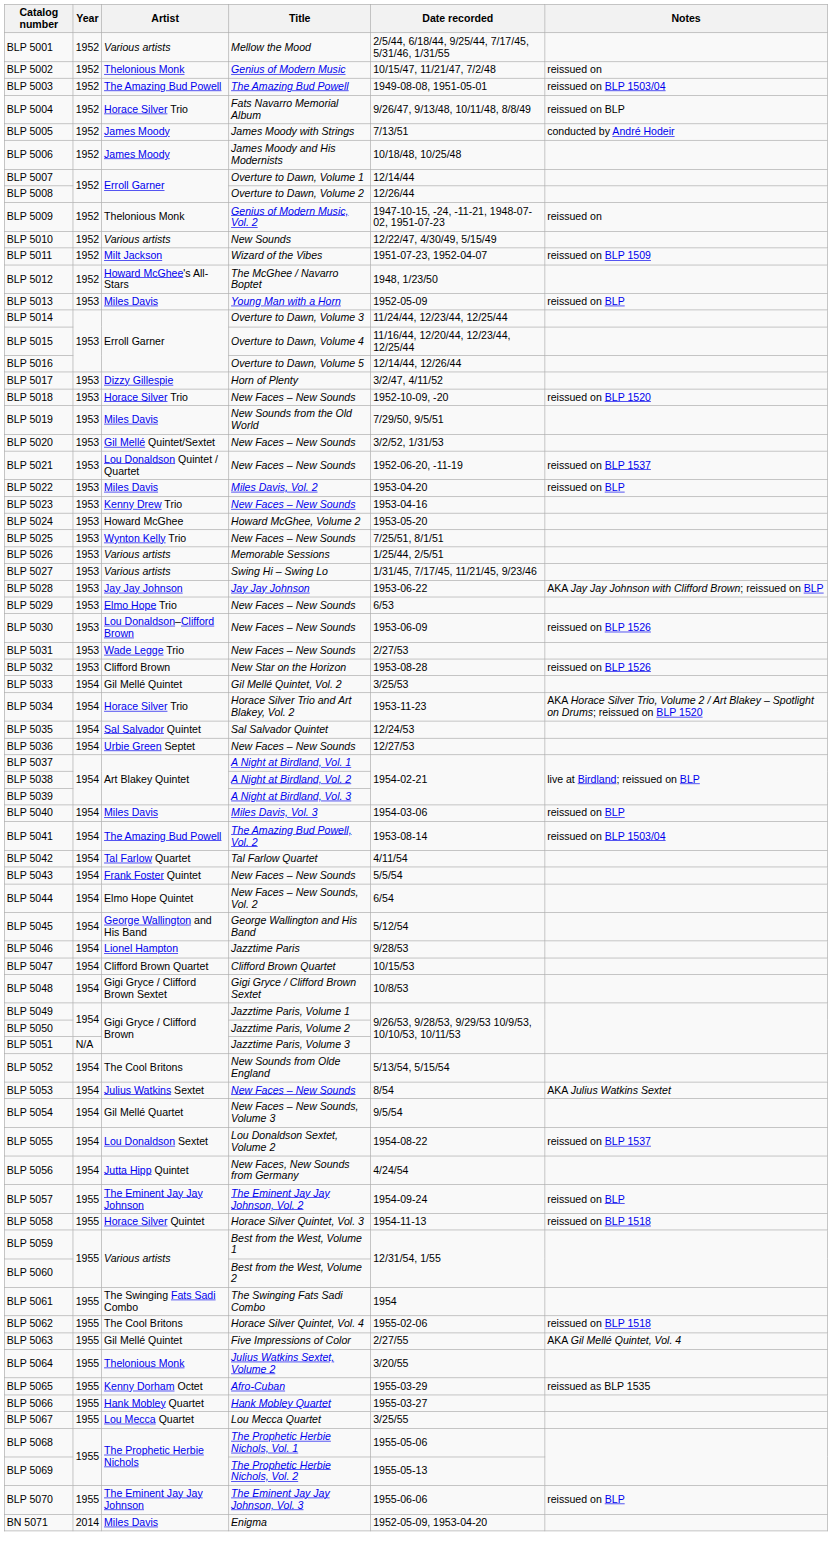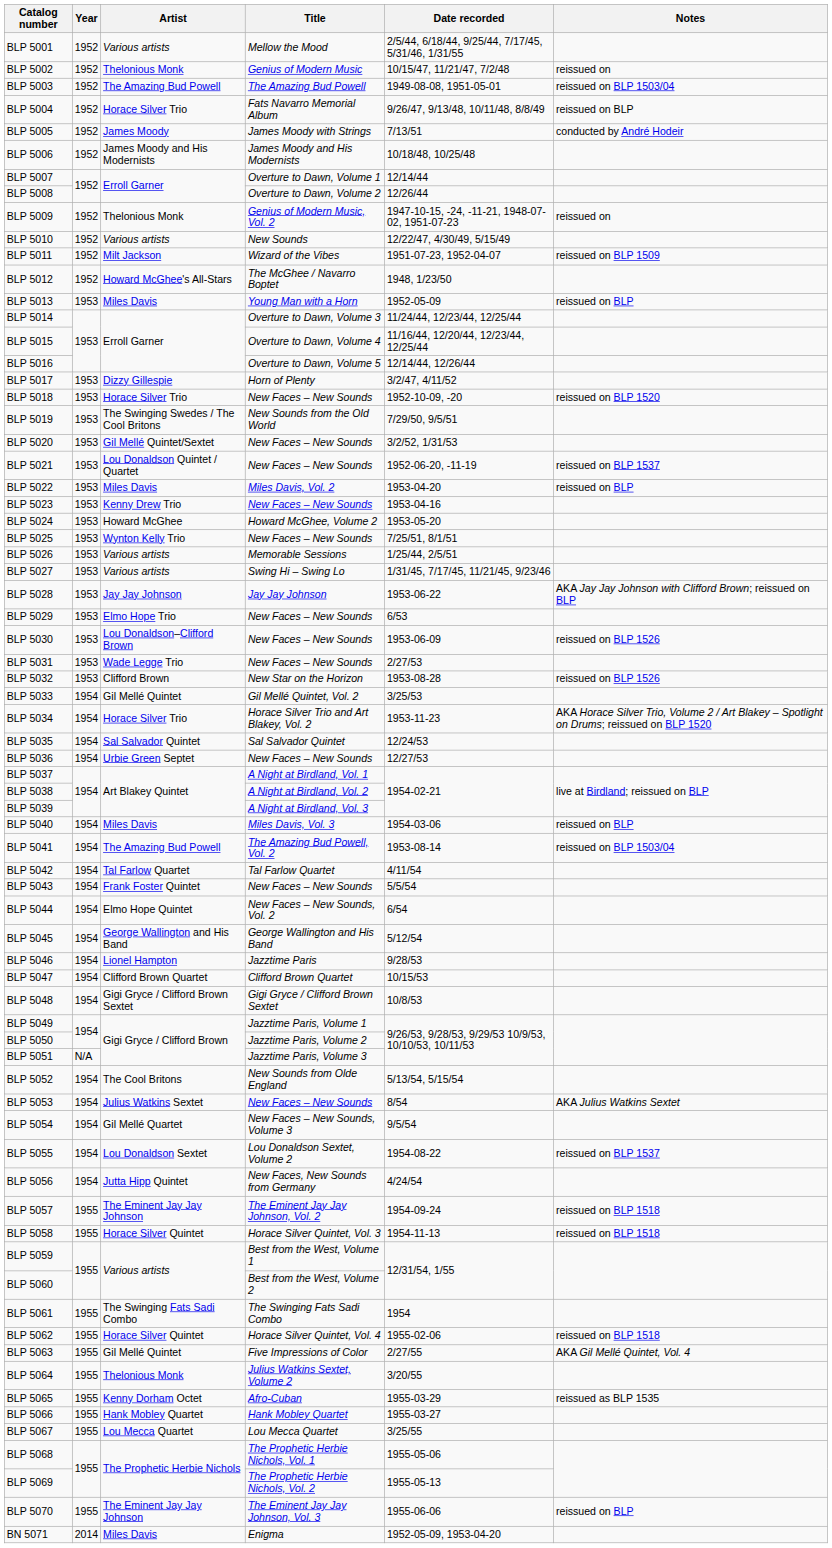BLP 5006 | Artist: James Moody -> James Moody and His Modernists
BLP 5019 | Artist: Miles Davis -> The Swinging Swedes / The Cool Britons
BLP 5057 | Notes: reissued on BLP -> reissued on BLP 1518
BLP 5062 | Artist: The Cool Britons -> Horace Silver Quintet
